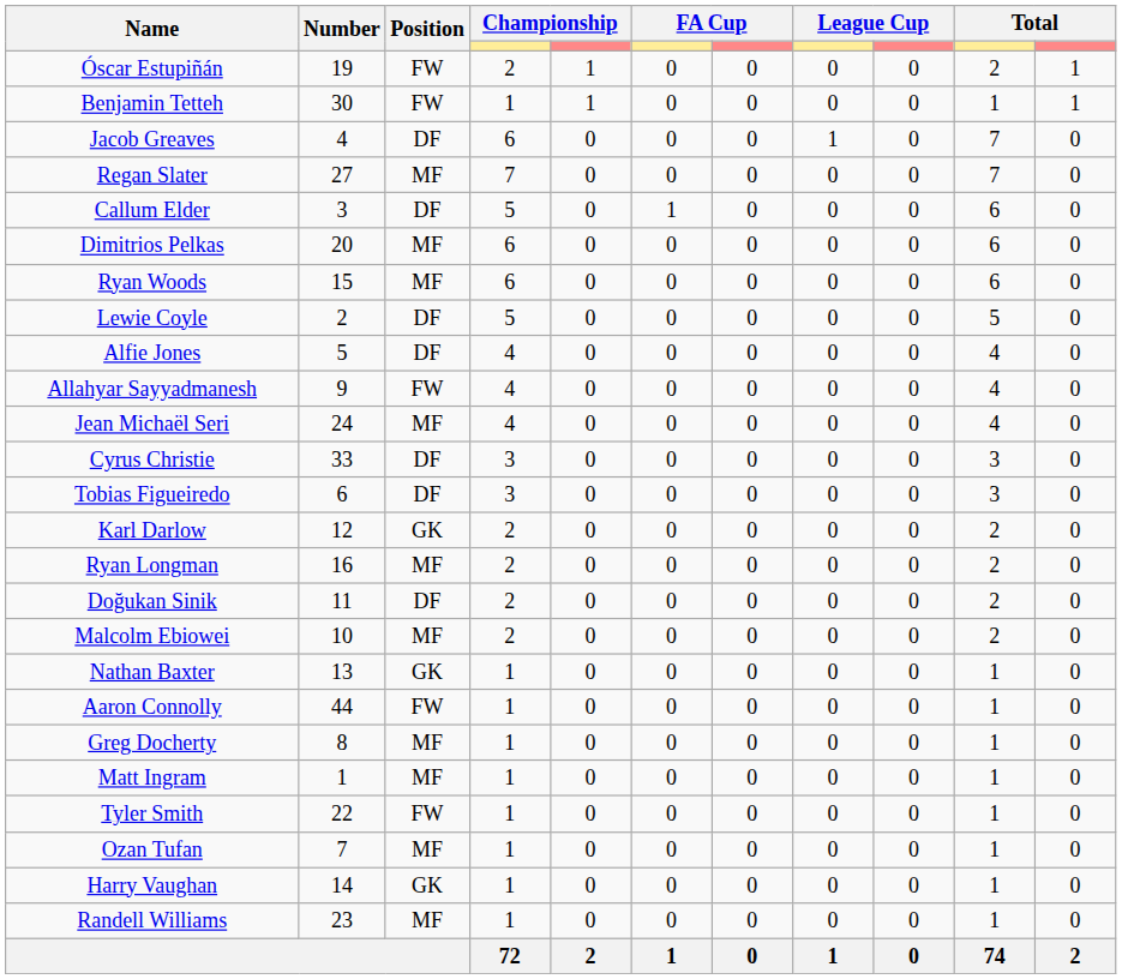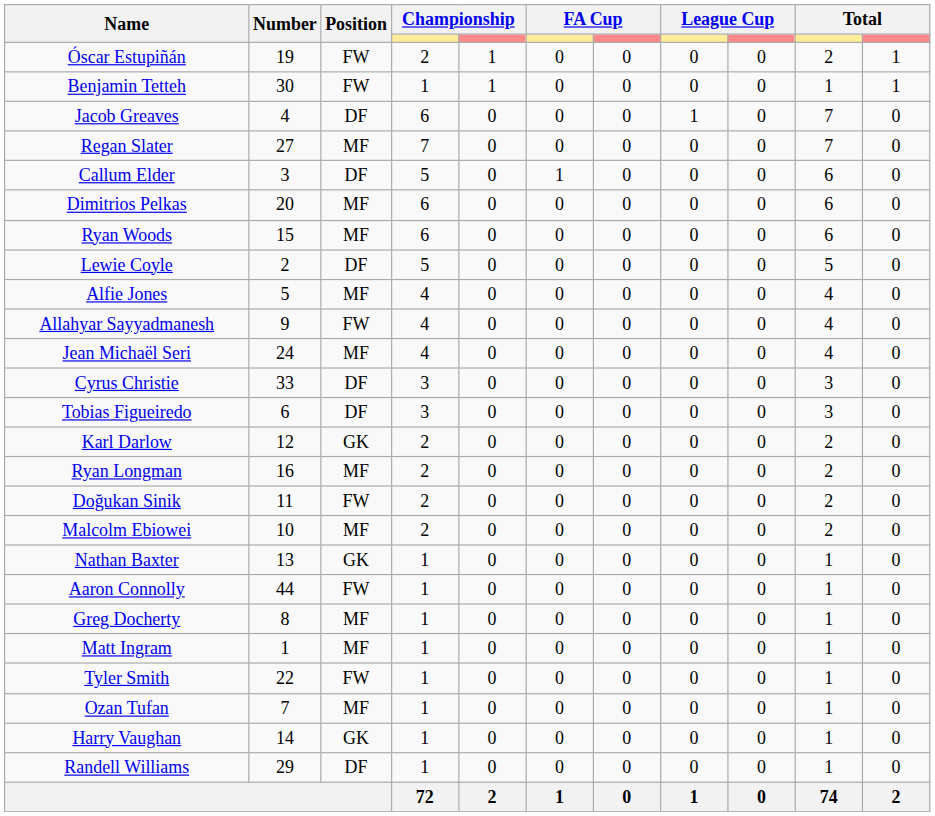Alfie Jones | Position: DF -> MF
Doğukan Sinik | Position: DF -> FW
Randell Williams | Number: 23 -> 29
Randell Williams | Position: MF -> DF
